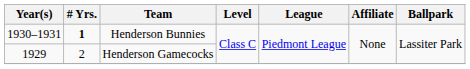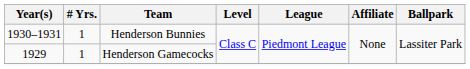Henderson Bunnies | # Yrs.: bold -> normal
Henderson Gamecocks | # Yrs.: 2 -> 1
